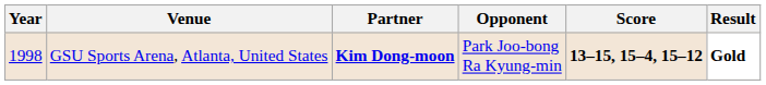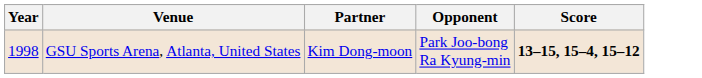- column: Result | Gold
GSU Sports Arena, Atlanta, United States | Partner: bold -> normal
